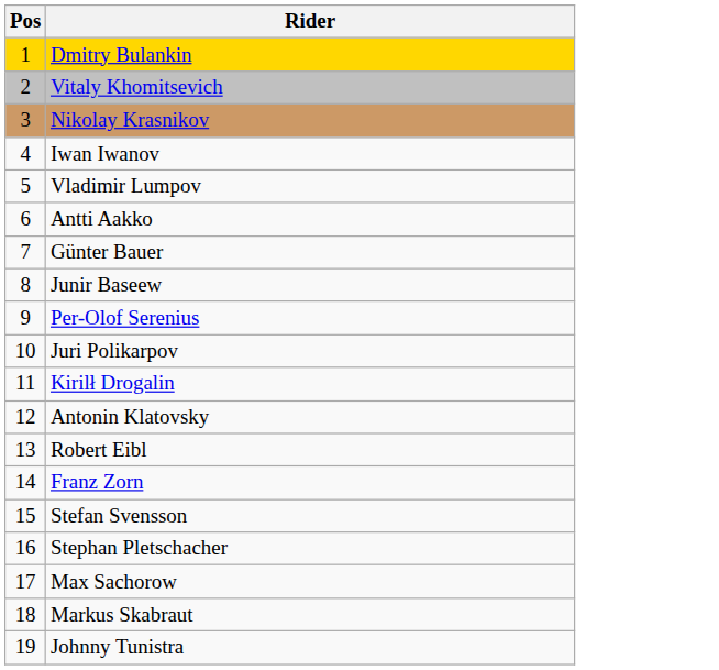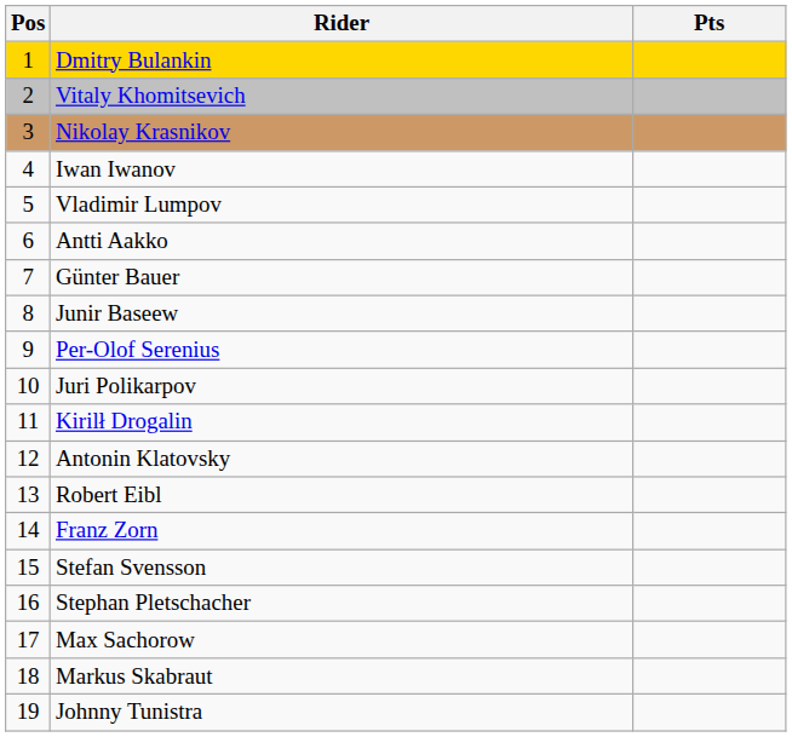+ column: Pts
